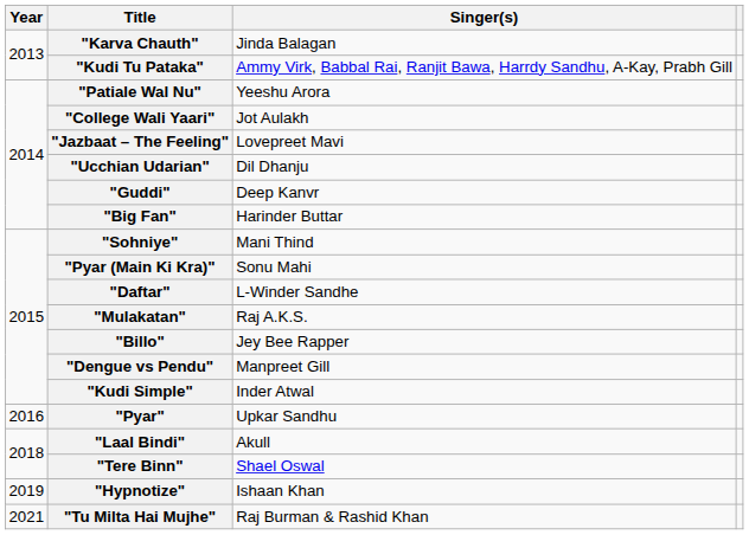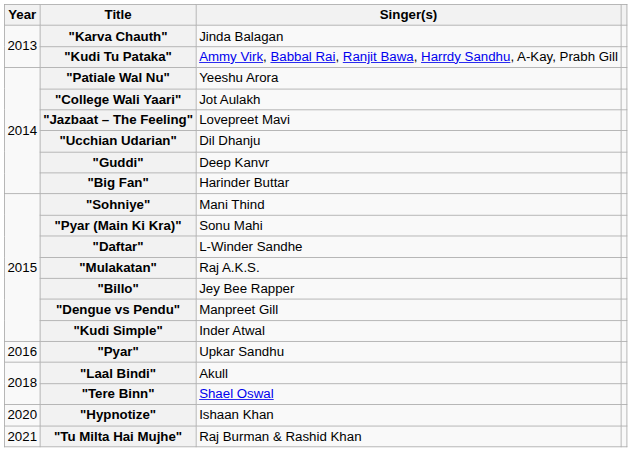"Hypnotize" | Year: 2019 -> 2020
